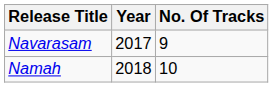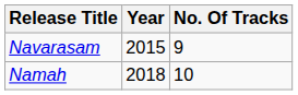Navarasam | Year: 2017 -> 2015
